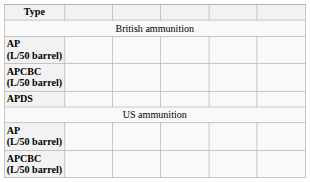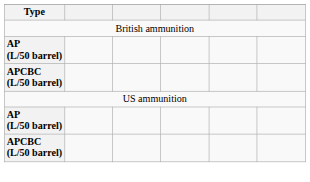- row: APDS
